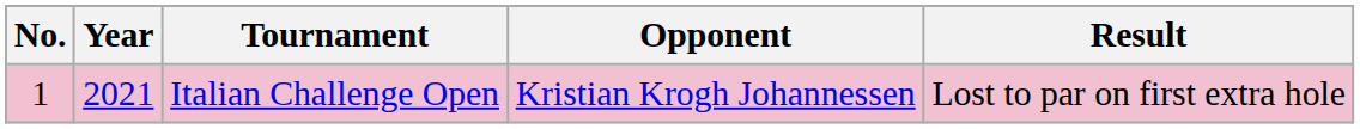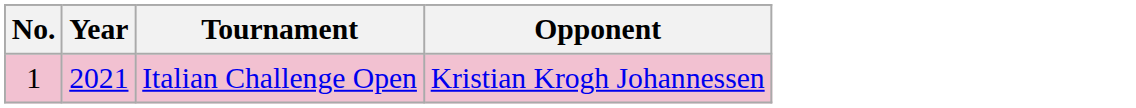- column: Result | Lost to par on first extra hole
